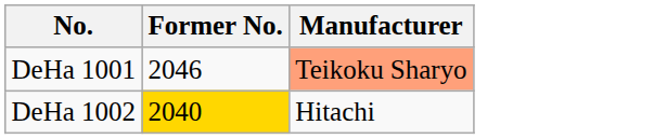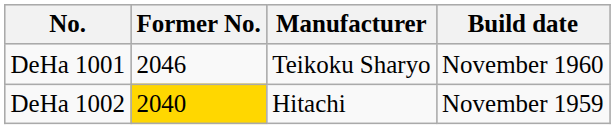+ column: Build date | November 1960 | November 1959
DeHa 1001 | Manufacturer: lightsalmon background -> no background
